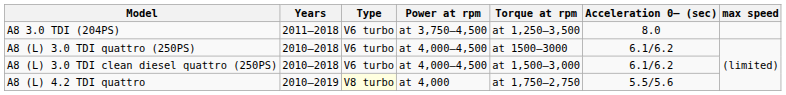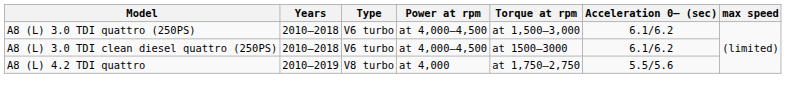- row: A8 3.0 TDI (204PS) | 2011–2018 | V6 turbo | at 3,750–4,500 | at 1,250–3,500 | 8.0
A8 (L) 3.0 TDI quattro (250PS) | Torque at rpm: at 1500–3000 -> at 1,500–3,000
A8 (L) 3.0 TDI clean diesel quattro (250PS) | Torque at rpm: at 1,500–3,000 -> at 1500–3000
A8 (L) 4.2 TDI quattro | Type: lightyellow background -> no background
